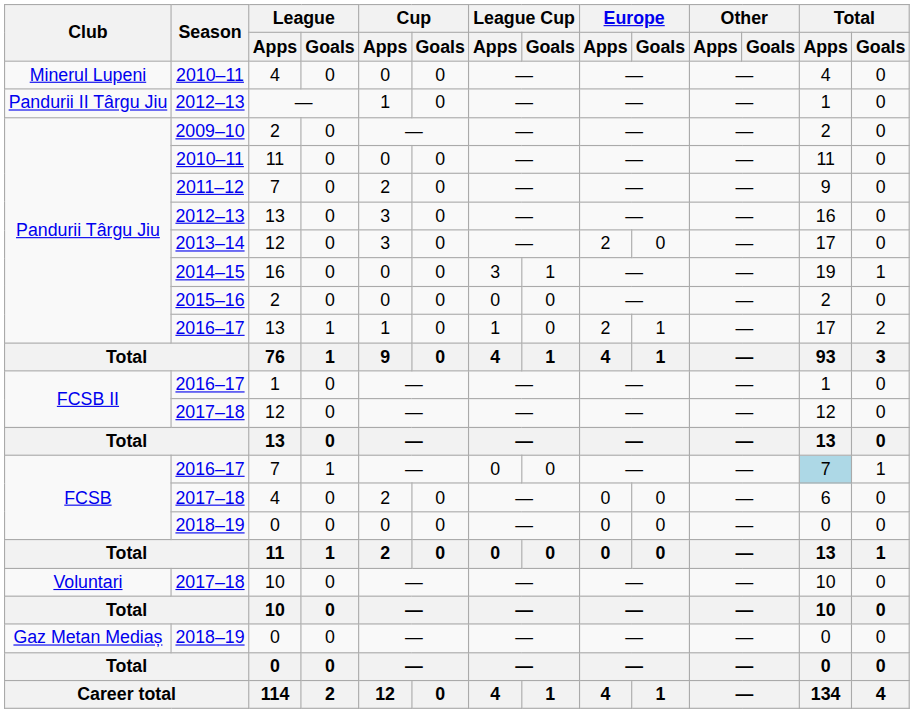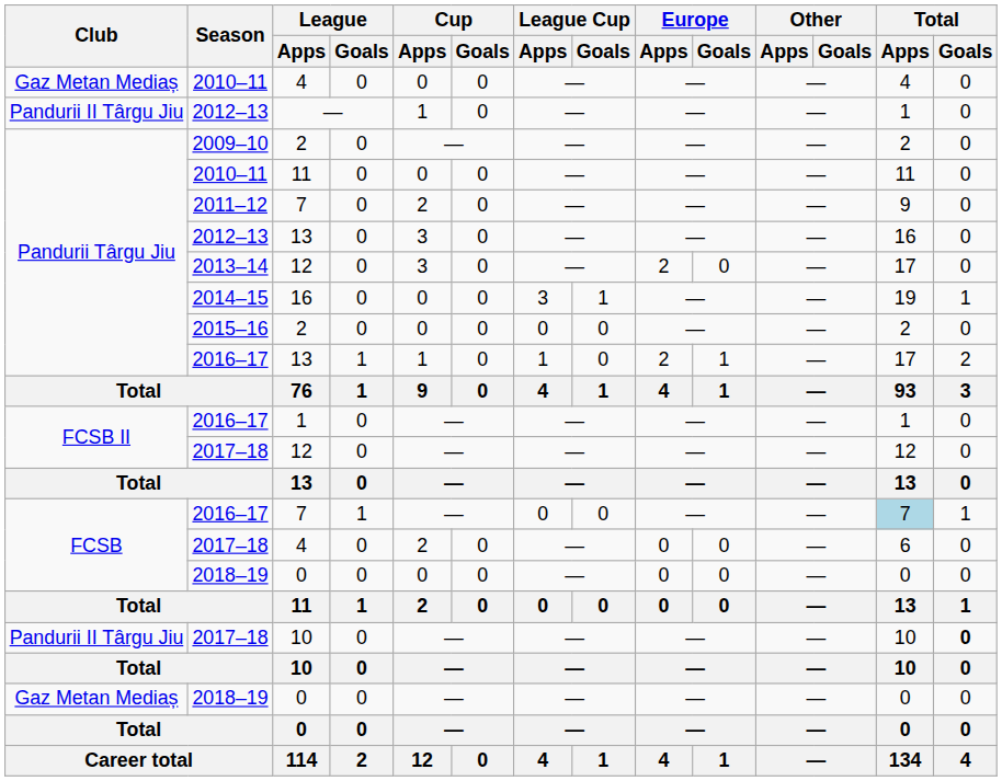2010–11 / 4 | Club: Minerul Lupeni -> Gaz Metan Mediaș
2017–18 / 10 | Club: Voluntari -> Pandurii II Târgu Jiu
2017–18 / 10 | Total / Goals: normal -> bold
